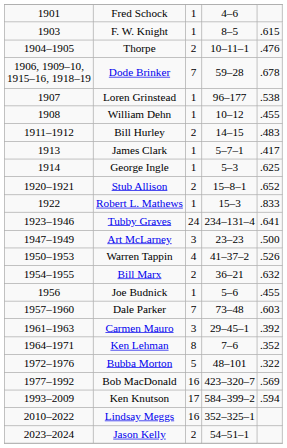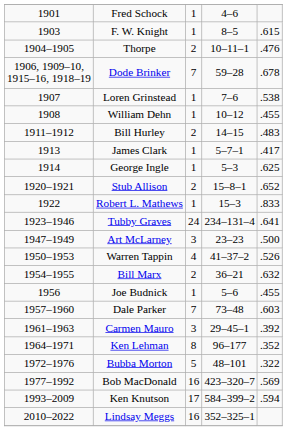Loren Grinstead | column 4: 96–177 -> 7–6
Ken Lehman | column 4: 7–6 -> 96–177
- row: 2023–2024 | Jason Kelly | 2 | 54–51–1
